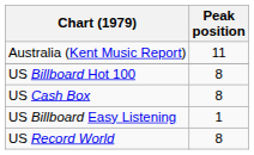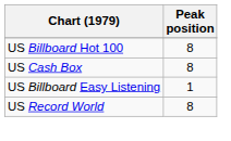- row: Australia (Kent Music Report) | 11
